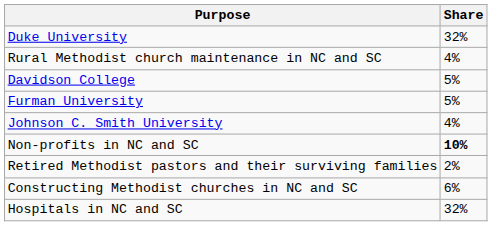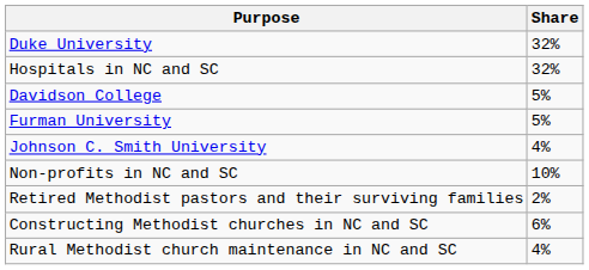rows swapped: Hospitals in NC and SC <-> Rural Methodist church maintenance in NC and SC
Non-profits in NC and SC | Share: bold -> normal
